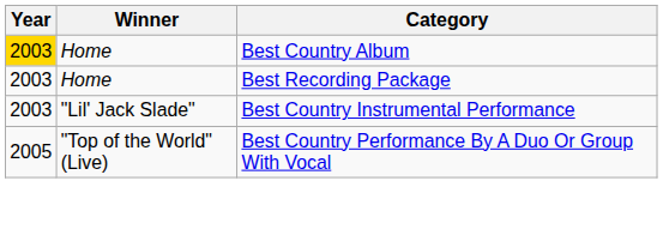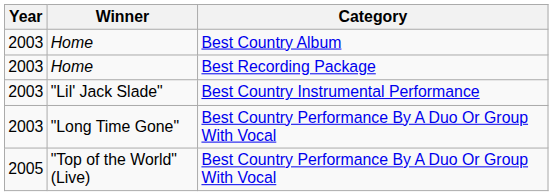Home / Best Country Album | Year: gold background -> no background
+ row: 2003 | "Long Time Gone" | Best Country Performance By A Duo Or Group With Vocal
